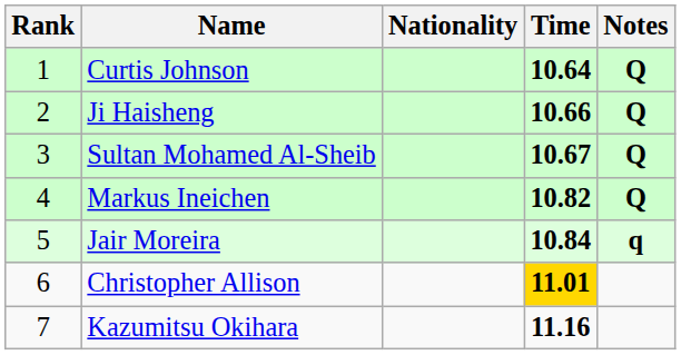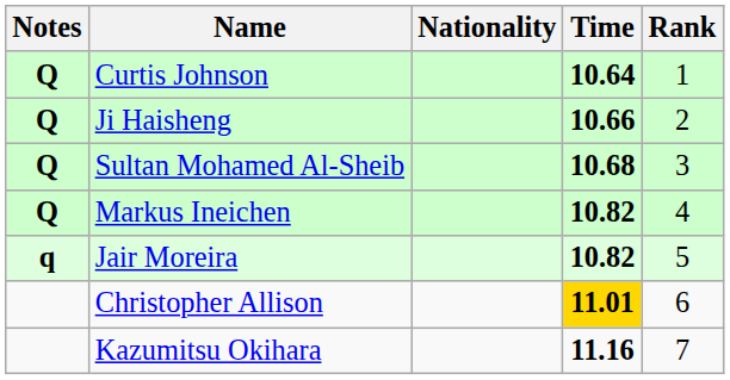columns swapped: Rank <-> Notes
Sultan Mohamed Al-Sheib | Time: 10.67 -> 10.68
Jair Moreira | Time: 10.84 -> 10.82
